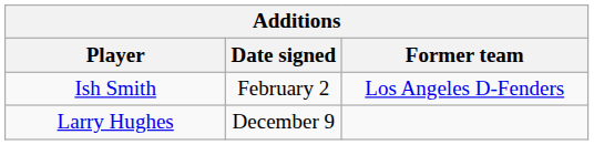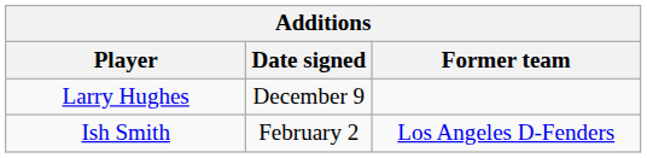rows swapped: Larry Hughes <-> Ish Smith
